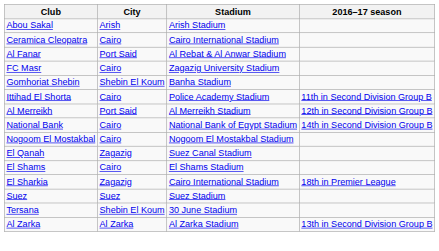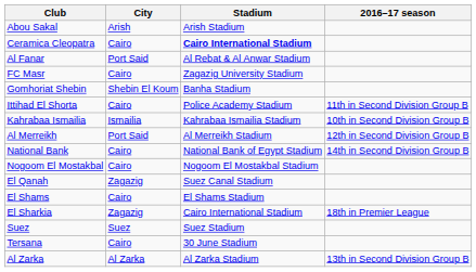Ceramica Cleopatra | Stadium: normal -> bold
+ row: Kahrabaa Ismailia | Ismailia | Kahrabaa Ismailia Stadium | 10th in Second Division Group B
Tersana | City: Shebin El Koum -> Cairo
